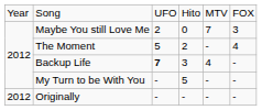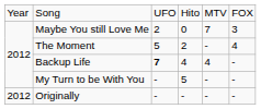Backup Life | column 4: 3 -> 4
